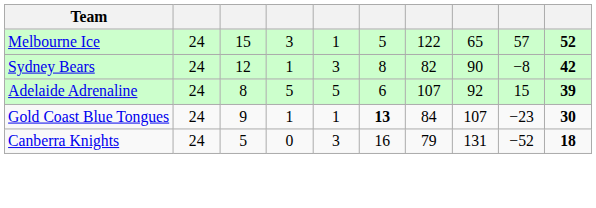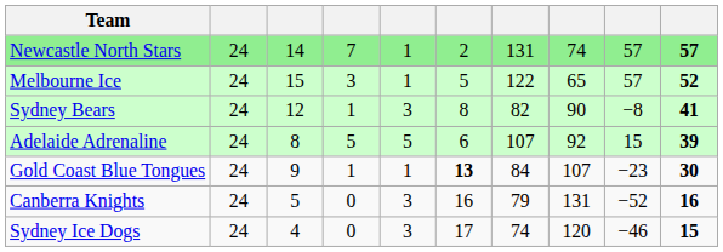+ row: Newcastle North Stars | 24 | 14 | 7 | 1 | 2 | 131 | 74 | 57 | 57
Sydney Bears | column 10: 42 -> 41
Canberra Knights | column 10: 18 -> 16
+ row: Sydney Ice Dogs | 24 | 4 | 0 | 3 | 17 | 74 | 120 | −46 | 15
